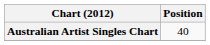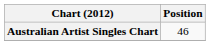Australian Artist Singles Chart | Position: 40 -> 46
